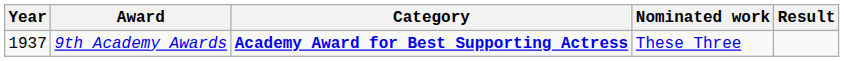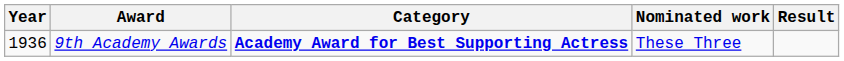9th Academy Awards | Year: 1937 -> 1936
